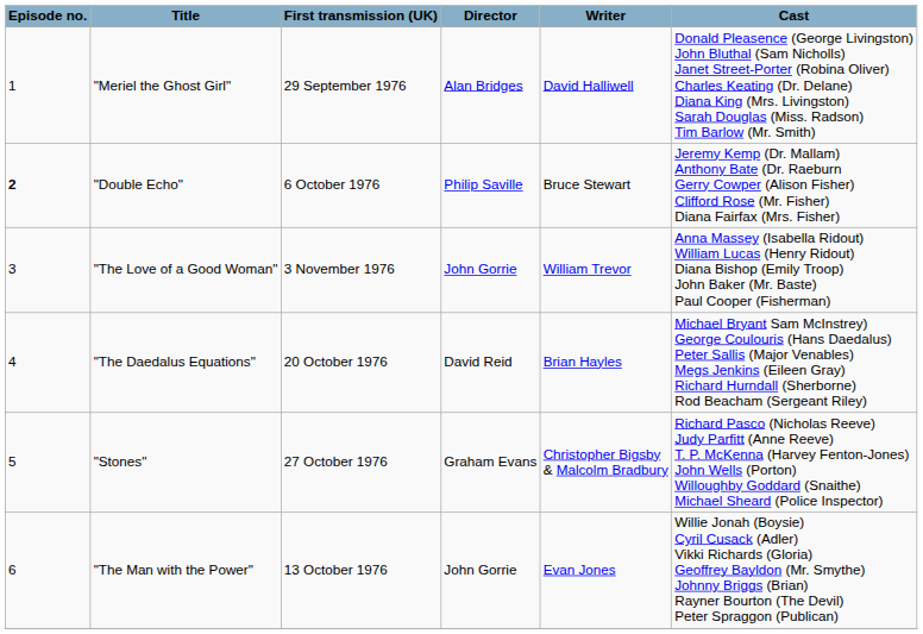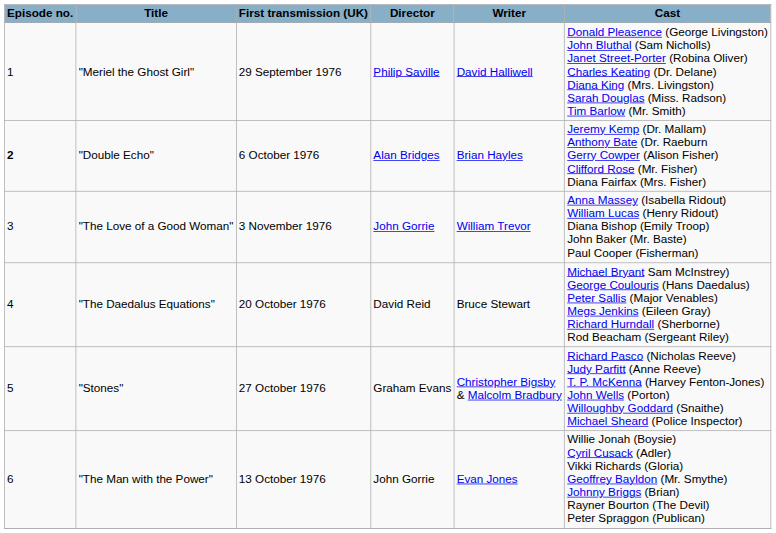"Meriel the Ghost Girl" | Director: Alan Bridges -> Philip Saville
"Double Echo" | Director: Philip Saville -> Alan Bridges
"Double Echo" | Writer: Bruce Stewart -> Brian Hayles
"The Daedalus Equations" | Writer: Brian Hayles -> Bruce Stewart
